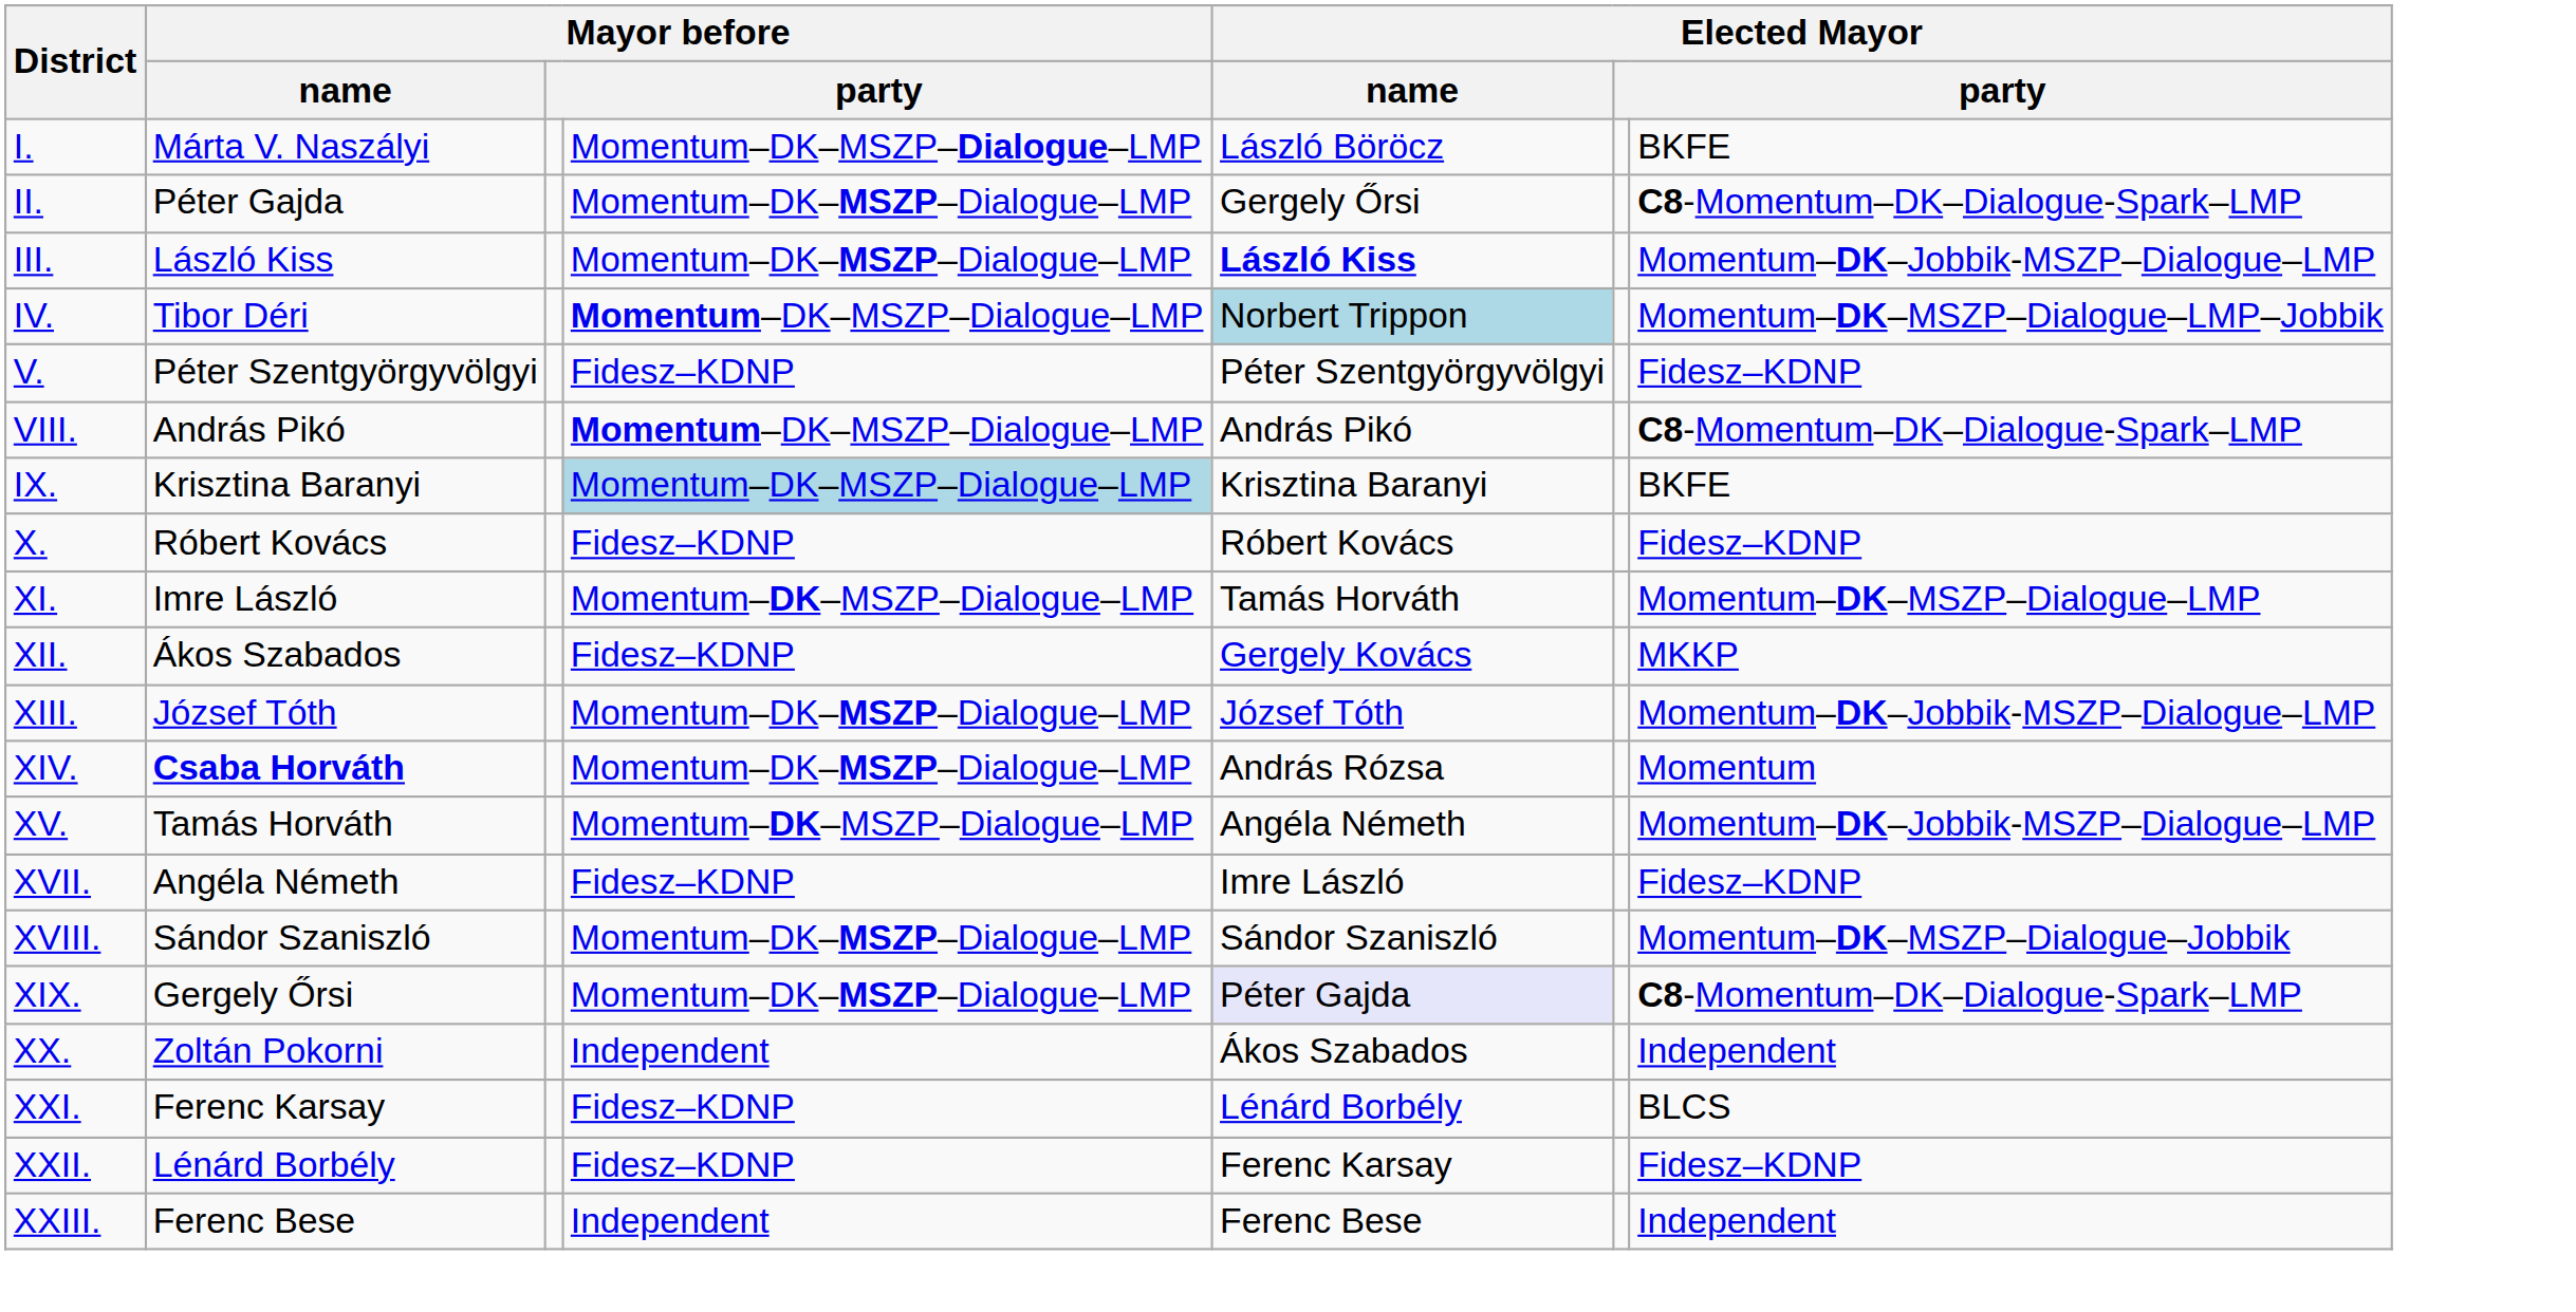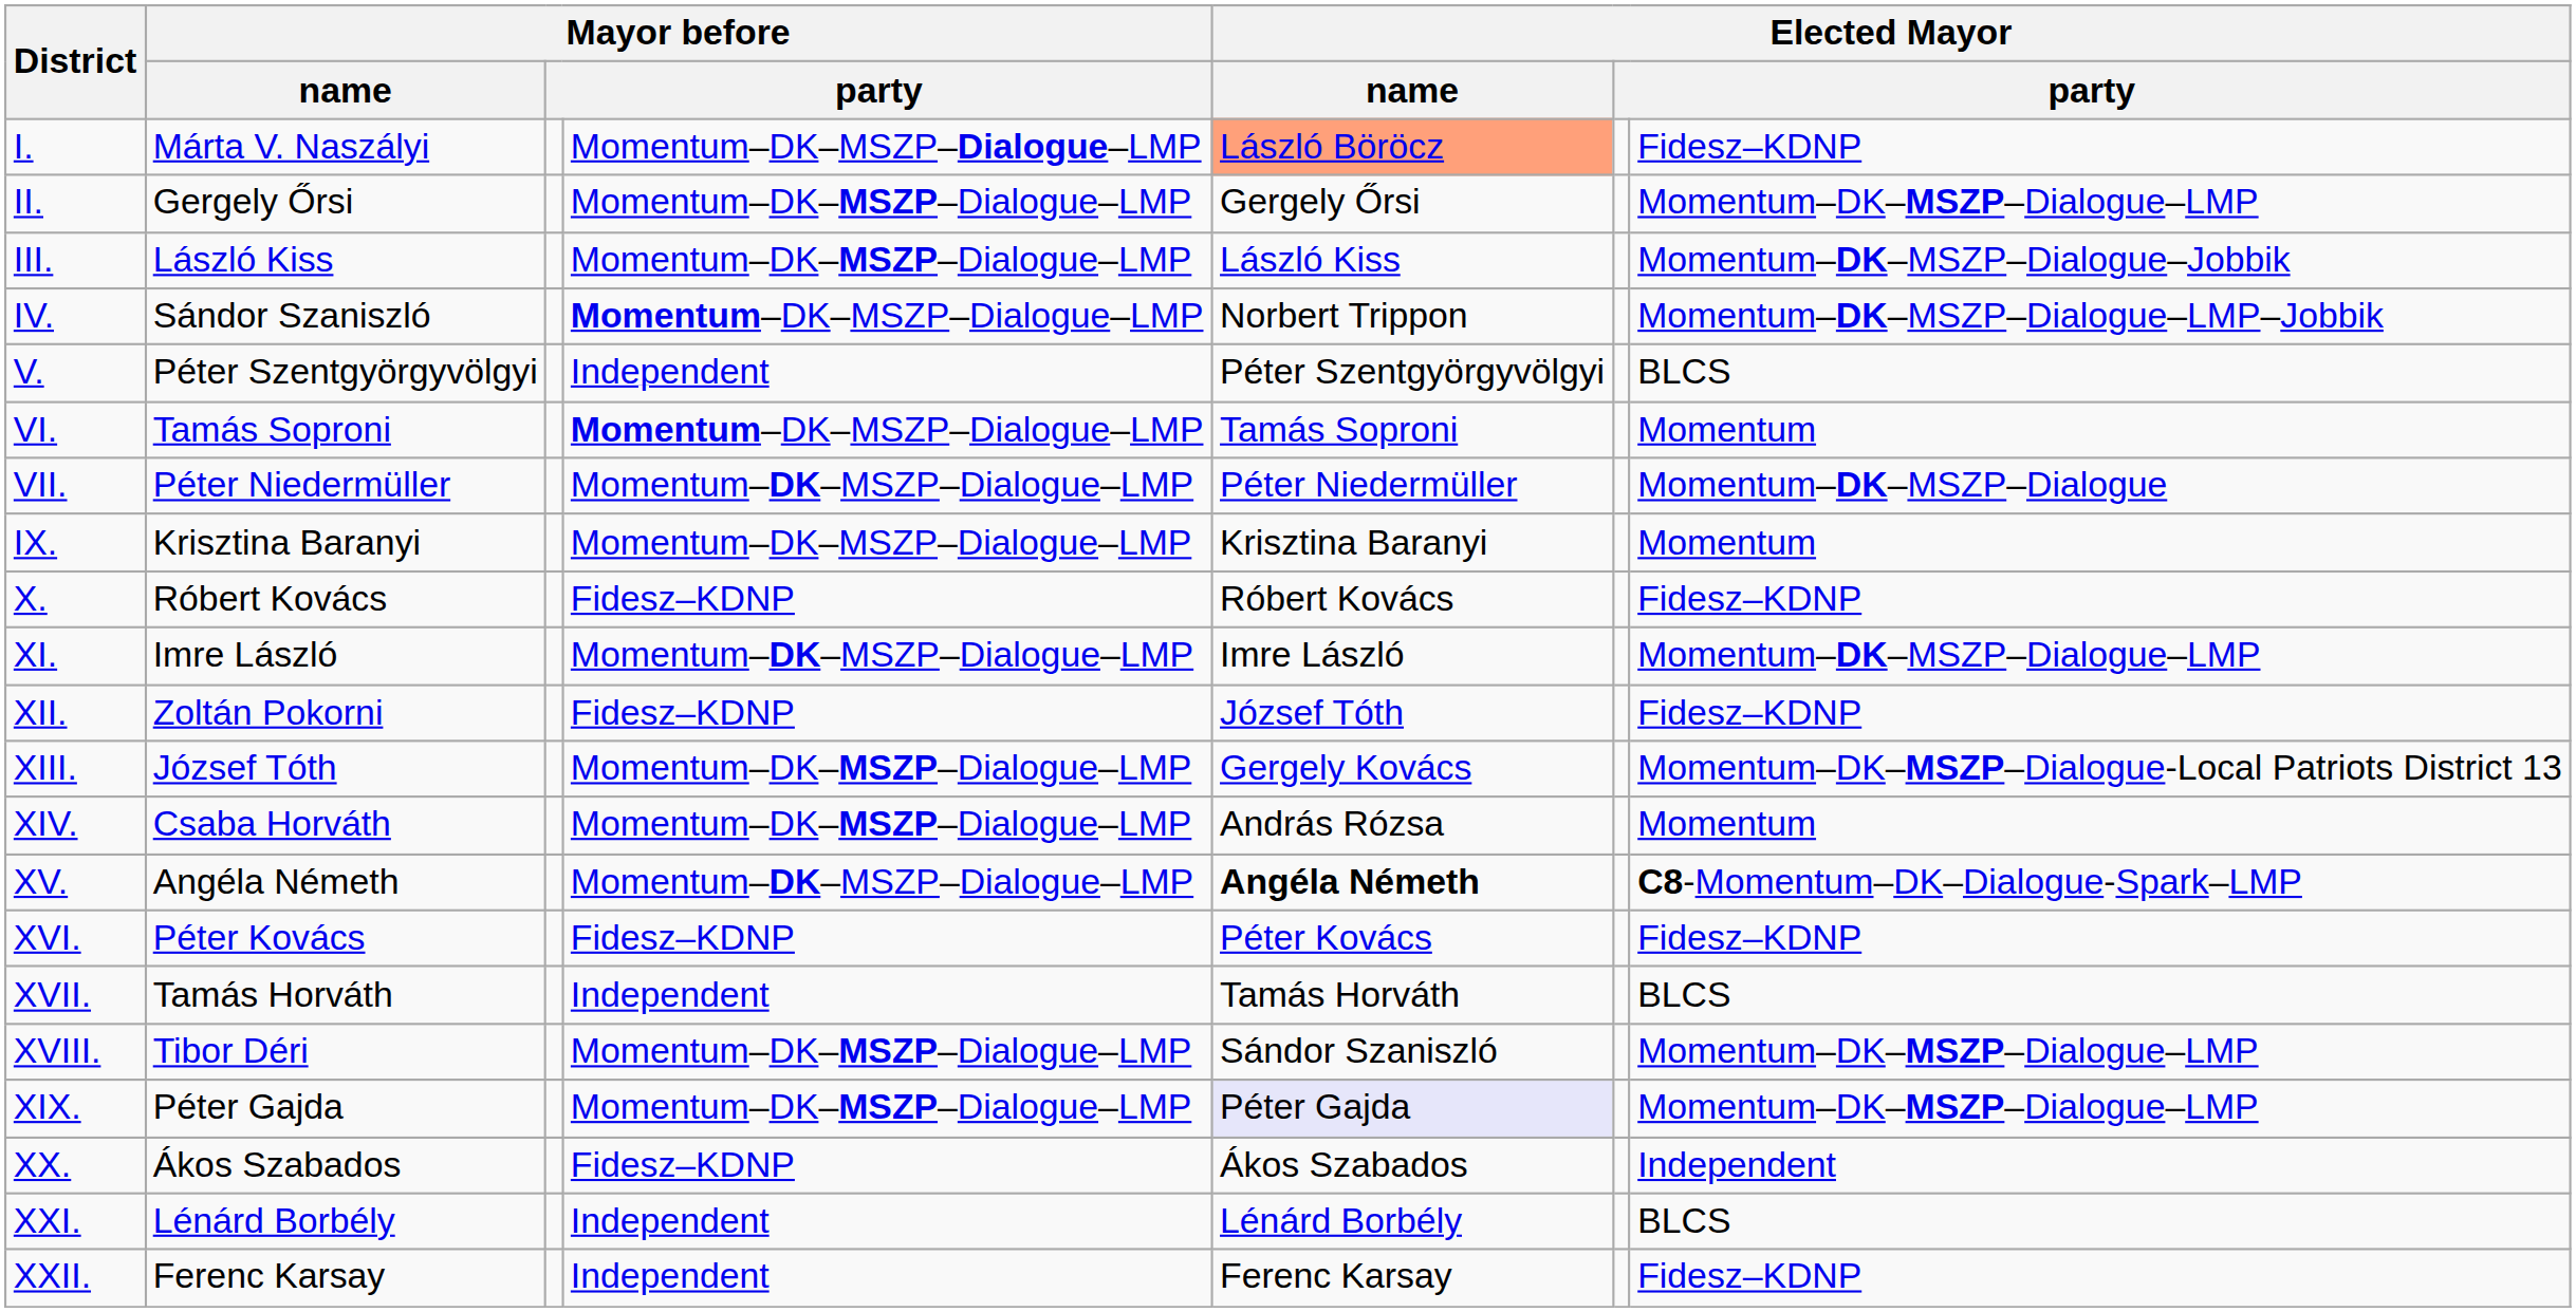I. | Elected Mayor / name: no background -> lightsalmon background
I. | column 7: BKFE -> Fidesz–KDNP
II. | Mayor before / name: Péter Gajda -> Gergely Őrsi
II. | column 7: C8-Momentum–DK–Dialogue-Spark–LMP -> Momentum–DK–MSZP–Dialogue–LMP
III. | Elected Mayor / name: bold -> normal
III. | column 7: Momentum–DK–Jobbik-MSZP–Dialogue–LMP -> Momentum–DK–MSZP–Dialogue–Jobbik
IV. | Mayor before / name: Tibor Déri -> Sándor Szaniszló
IV. | Elected Mayor / name: lightblue background -> no background
V. | column 4: Fidesz–KDNP -> Independent
V. | column 7: Fidesz–KDNP -> BLCS
+ row: VI. | Tamás Soproni | Momentum–DK–MSZP–Dialogue–LMP | Tamás Soproni | Momentum
+ row: VII. | Péter Niedermüller | Momentum–DK–MSZP–Dialogue–LMP | Péter Niedermüller | Momentum–DK–MSZP–Dialogue
- row: VIII. | András Pikó | Momentum–DK–MSZP–Dialogue–LMP | András Pikó | C8-Momentum–DK–Dialogue-Spark–LMP
IX. | column 4: lightblue background -> no background
IX. | column 7: BKFE -> Momentum
XI. | Elected Mayor / name: Tamás Horváth -> Imre László
XII. | Mayor before / name: Ákos Szabados -> Zoltán Pokorni
XII. | Elected Mayor / name: Gergely Kovács -> József Tóth
XII. | column 7: MKKP -> Fidesz–KDNP
XIII. | Elected Mayor / name: József Tóth -> Gergely Kovács
XIII. | column 7: Momentum–DK–Jobbik-MSZP–Dialogue–LMP -> Momentum–DK–MSZP–Dialogue-Local Patriots District 13
XIV. | Mayor before / name: bold -> normal
XV. | Mayor before / name: Tamás Horváth -> Angéla Németh
XV. | Elected Mayor / name: normal -> bold
XV. | column 7: Momentum–DK–Jobbik-MSZP–Dialogue–LMP -> C8-Momentum–DK–Dialogue-Spark–LMP
+ row: XVI. | Péter Kovács | Fidesz–KDNP | Péter Kovács | Fidesz–KDNP
XVII. | Mayor before / name: Angéla Németh -> Tamás Horváth
XVII. | column 4: Fidesz–KDNP -> Independent
XVII. | Elected Mayor / name: Imre László -> Tamás Horváth
XVII. | column 7: Fidesz–KDNP -> BLCS
XVIII. | Mayor before / name: Sándor Szaniszló -> Tibor Déri
XVIII. | column 7: Momentum–DK–MSZP–Dialogue–Jobbik -> Momentum–DK–MSZP–Dialogue–LMP
XIX. | Mayor before / name: Gergely Őrsi -> Péter Gajda
XIX. | column 7: C8-Momentum–DK–Dialogue-Spark–LMP -> Momentum–DK–MSZP–Dialogue–LMP
XX. | Mayor before / name: Zoltán Pokorni -> Ákos Szabados
XX. | column 4: Independent -> Fidesz–KDNP
XXI. | Mayor before / name: Ferenc Karsay -> Lénárd Borbély
XXI. | column 4: Fidesz–KDNP -> Independent
XXII. | Mayor before / name: Lénárd Borbély -> Ferenc Karsay
XXII. | column 4: Fidesz–KDNP -> Independent
- row: XXIII. | Ferenc Bese | Independent | Ferenc Bese | Independent
